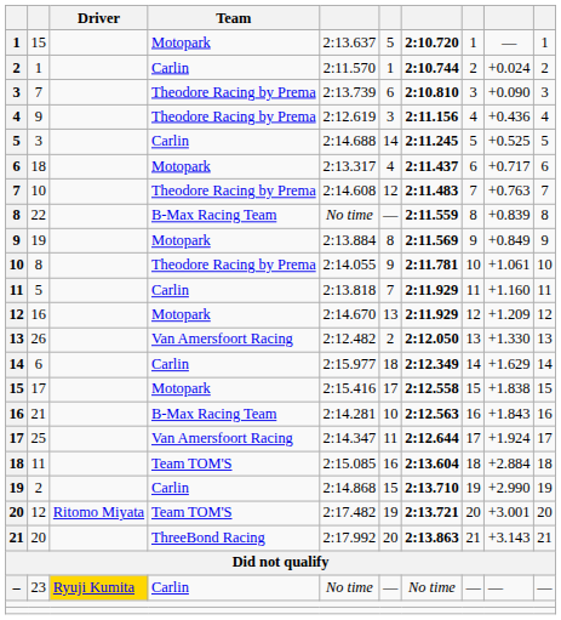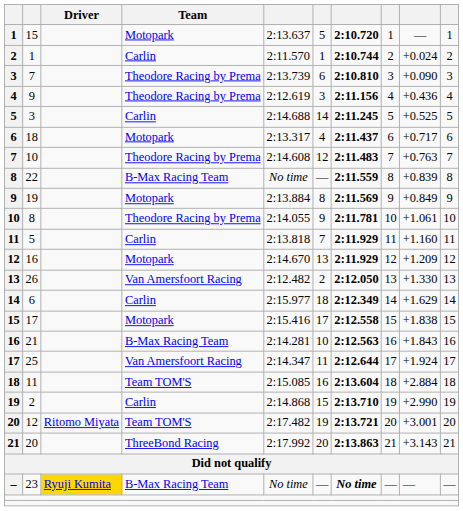– | Team: Carlin -> B-Max Racing Team
– | column 7: normal -> bold
